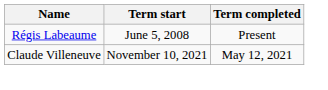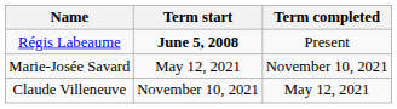Régis Labeaume | Term start: normal -> bold
+ row: Marie-Josée Savard | May 12, 2021 | November 10, 2021
